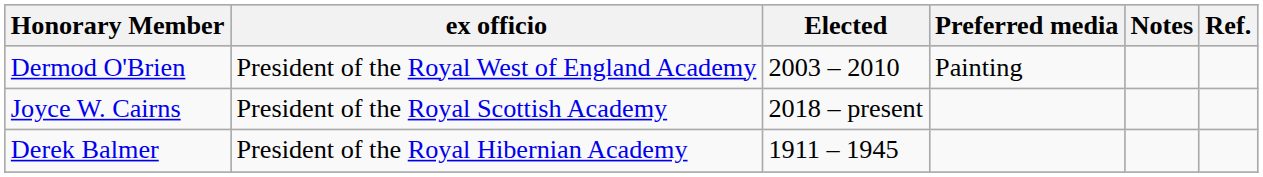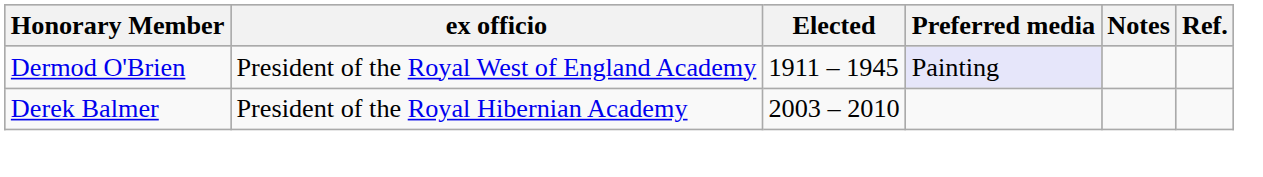Dermod O'Brien | Elected: 2003 – 2010 -> 1911 – 1945
Dermod O'Brien | Preferred media: no background -> lavender background
- row: Joyce W. Cairns | President of the Royal Scottish Academy | 2018 – present
Derek Balmer | Elected: 1911 – 1945 -> 2003 – 2010
